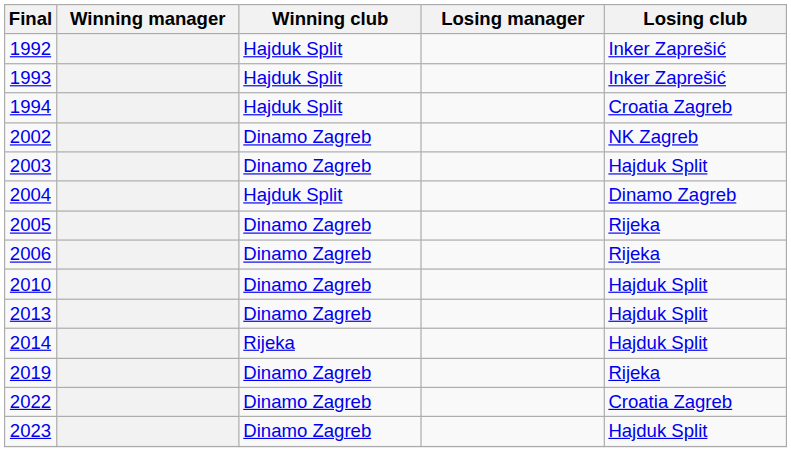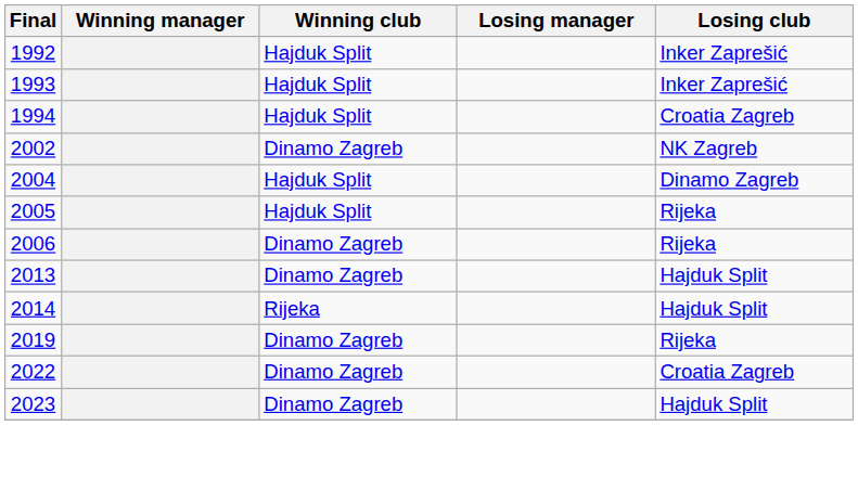- row: 2003 | Dinamo Zagreb | Hajduk Split
2005 | Winning club: Dinamo Zagreb -> Hajduk Split
- row: 2010 | Dinamo Zagreb | Hajduk Split
